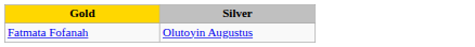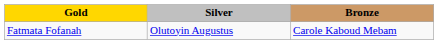+ column: Bronze | Carole Kaboud Mebam
